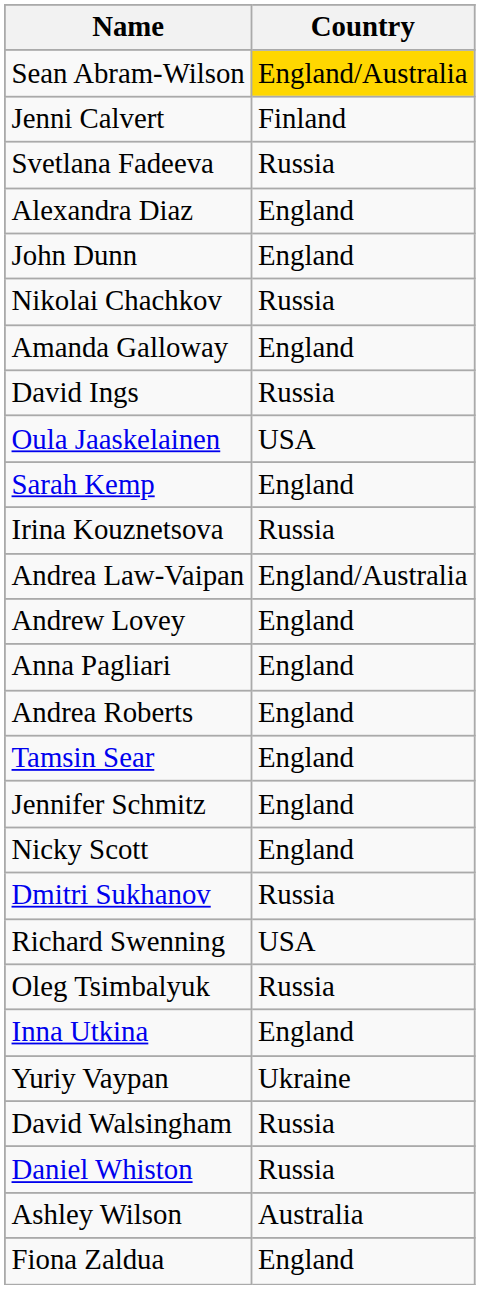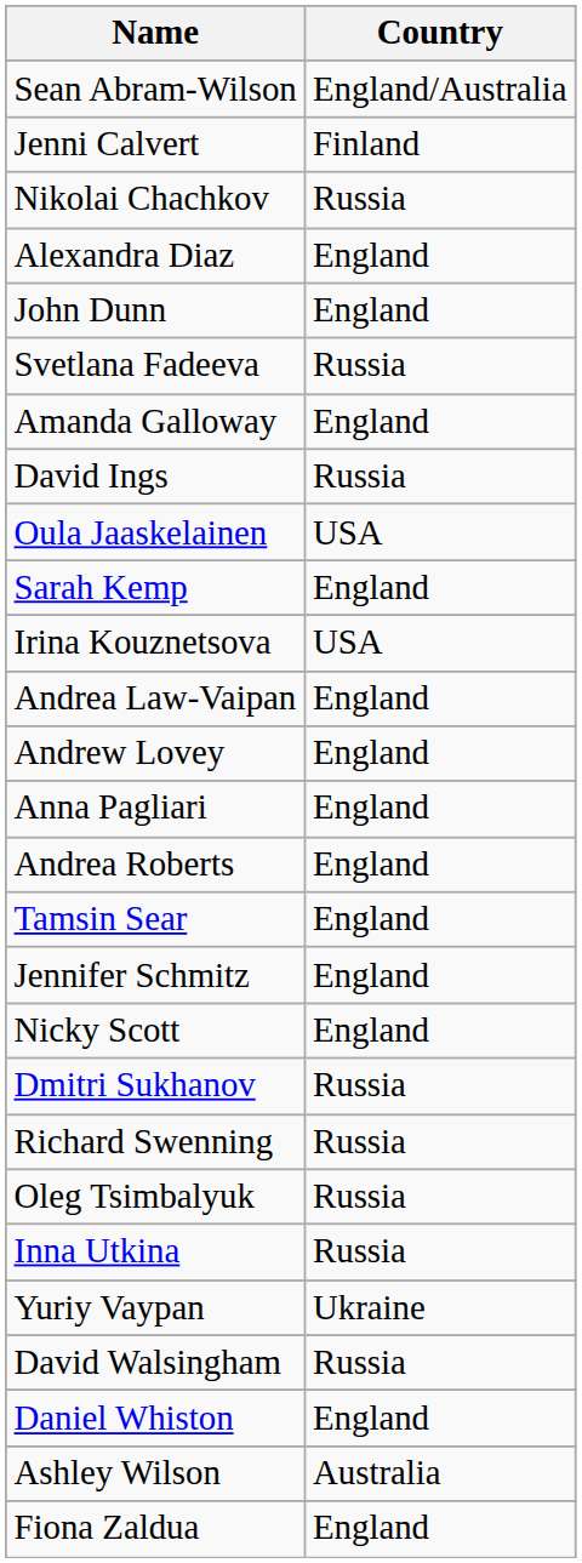Sean Abram-Wilson | Country: gold background -> no background
rows swapped: Nikolai Chachkov <-> Svetlana Fadeeva
Irina Kouznetsova | Country: Russia -> USA
Andrea Law-Vaipan | Country: England/Australia -> England
Richard Swenning | Country: USA -> Russia
Inna Utkina | Country: England -> Russia
Daniel Whiston | Country: Russia -> England
